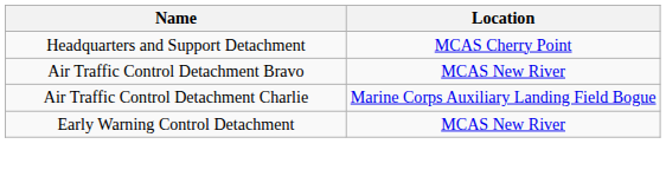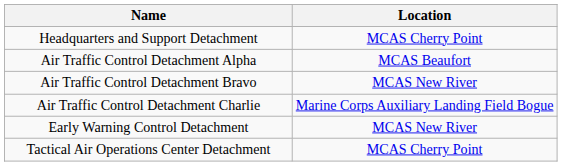+ row: Air Traffic Control Detachment Alpha | MCAS Beaufort
+ row: Tactical Air Operations Center Detachment | MCAS Cherry Point
